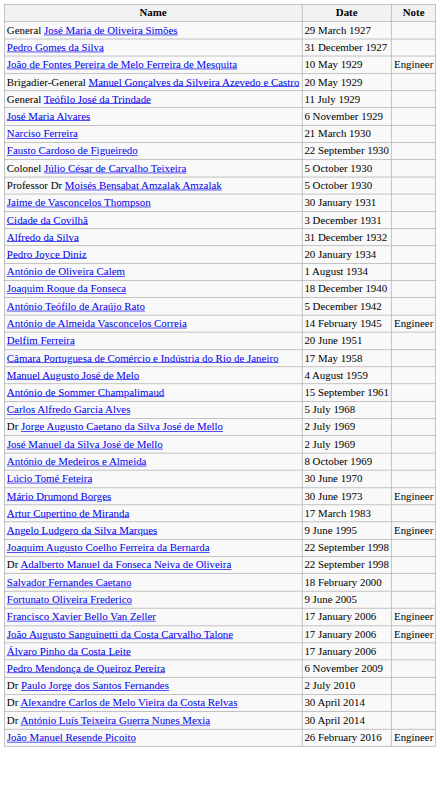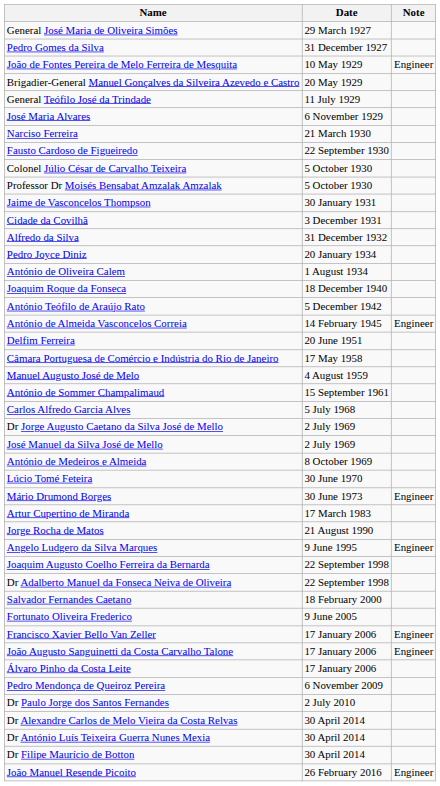+ row: Jorge Rocha de Matos | 21 August 1990
+ row: Dr Filipe Maurício de Botton | 30 April 2014
